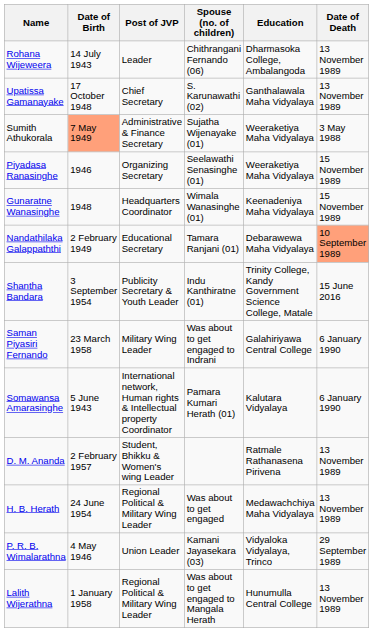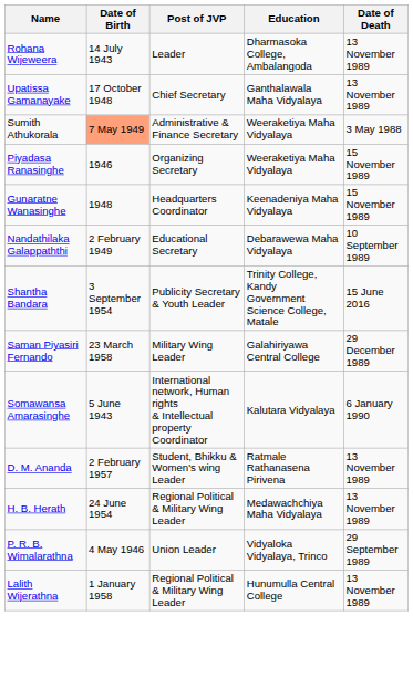- column: Spouse (no. of children) | Chithrangani Fernando (06) | S. Karunawathi (02) | Sujatha Wijenayake (01) | Seelawathi Senasinghe (01) | Wimala Wanasinghe (01) | Tamara Ranjani (01) | Indu Kanthiratne (01) | Was about to get engaged to Indrani | Pamara Kumari Herath (01) | Was about to get engaged | Kamani Jayasekara (03) | Was about to get engaged to Mangala Herath
Nandathilaka Galappaththi | Date of Death: lightsalmon background -> no background
Saman Piyasiri Fernando | Date of Death: 6 January 1990 -> 29 December 1989
